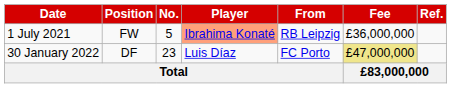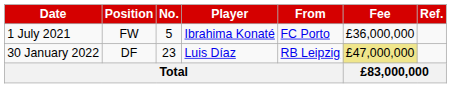1 July 2021 | Player: lightsalmon background -> no background
1 July 2021 | From: RB Leipzig -> FC Porto
30 January 2022 | From: FC Porto -> RB Leipzig
